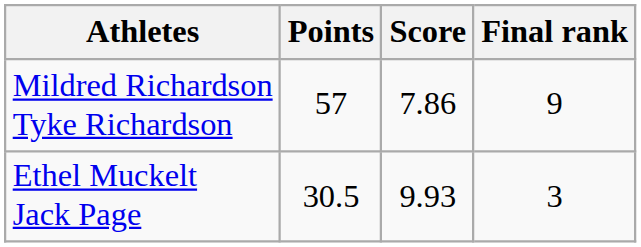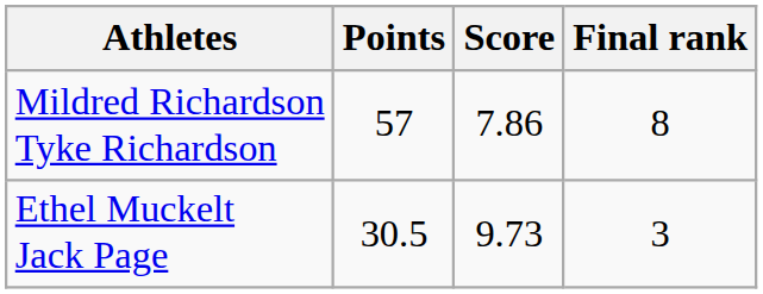Mildred Richardson Tyke Richardson | Final rank: 9 -> 8
Ethel Muckelt Jack Page | Score: 9.93 -> 9.73
